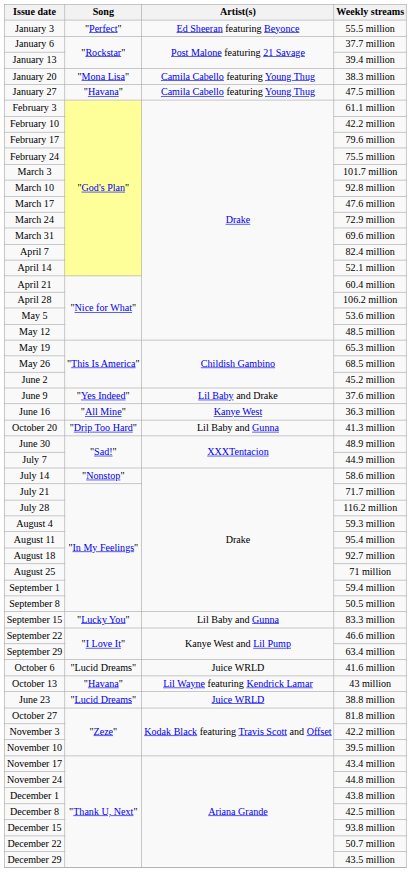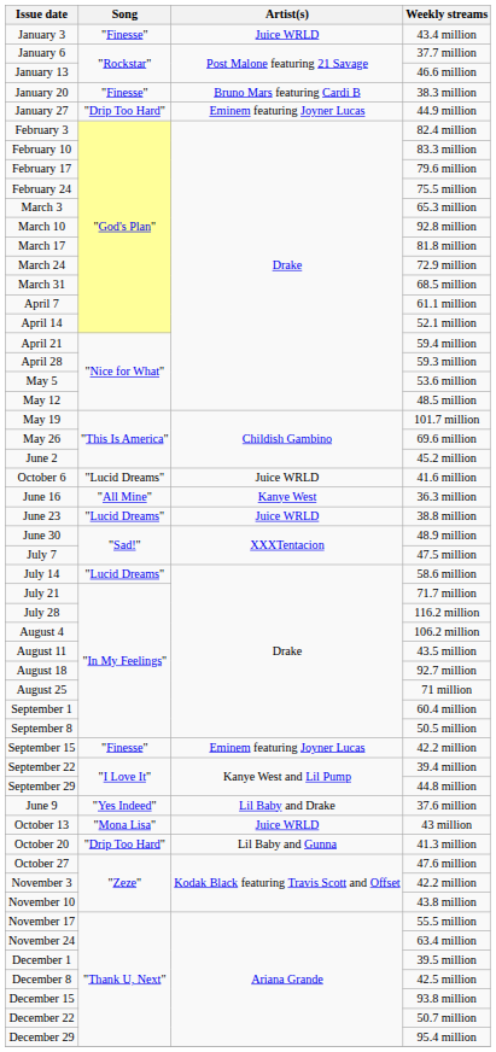January 3 | Song: "Perfect" -> "Finesse"
January 3 | Artist(s): Ed Sheeran featuring Beyonce -> Juice WRLD
January 3 | Weekly streams: 55.5 million -> 43.4 million
January 13 | Weekly streams: 39.4 million -> 46.6 million
January 20 | Song: "Mona Lisa" -> "Finesse"
January 20 | Artist(s): Camila Cabello featuring Young Thug -> Bruno Mars featuring Cardi B
January 27 | Song: "Havana" -> "Drip Too Hard"
January 27 | Artist(s): Camila Cabello featuring Young Thug -> Eminem featuring Joyner Lucas
January 27 | Weekly streams: 47.5 million -> 44.9 million
February 3 | Weekly streams: 61.1 million -> 82.4 million
February 10 | Weekly streams: 42.2 million -> 83.3 million
March 3 | Weekly streams: 101.7 million -> 65.3 million
March 17 | Weekly streams: 47.6 million -> 81.8 million
March 31 | Weekly streams: 69.6 million -> 68.5 million
April 7 | Weekly streams: 82.4 million -> 61.1 million
April 21 | Weekly streams: 60.4 million -> 59.4 million
April 28 | Weekly streams: 106.2 million -> 59.3 million
May 19 | Weekly streams: 65.3 million -> 101.7 million
May 26 | Weekly streams: 68.5 million -> 69.6 million
rows swapped: June 9 <-> October 6
rows swapped: June 23 <-> October 20
July 7 | Weekly streams: 44.9 million -> 47.5 million
July 14 | Song: "Nonstop" -> "Lucid Dreams"
August 4 | Weekly streams: 59.3 million -> 106.2 million
August 11 | Weekly streams: 95.4 million -> 43.5 million
September 1 | Weekly streams: 59.4 million -> 60.4 million
September 15 | Song: "Lucky You" -> "Finesse"
September 15 | Artist(s): Lil Baby and Gunna -> Eminem featuring Joyner Lucas
September 15 | Weekly streams: 83.3 million -> 42.2 million
September 22 | Weekly streams: 46.6 million -> 39.4 million
September 29 | Weekly streams: 63.4 million -> 44.8 million
October 13 | Song: "Havana" -> "Mona Lisa"
October 13 | Artist(s): Lil Wayne featuring Kendrick Lamar -> Juice WRLD
October 27 | Weekly streams: 81.8 million -> 47.6 million
November 10 | Weekly streams: 39.5 million -> 43.8 million
November 17 | Weekly streams: 43.4 million -> 55.5 million
November 24 | Weekly streams: 44.8 million -> 63.4 million
December 1 | Weekly streams: 43.8 million -> 39.5 million
December 29 | Weekly streams: 43.5 million -> 95.4 million
